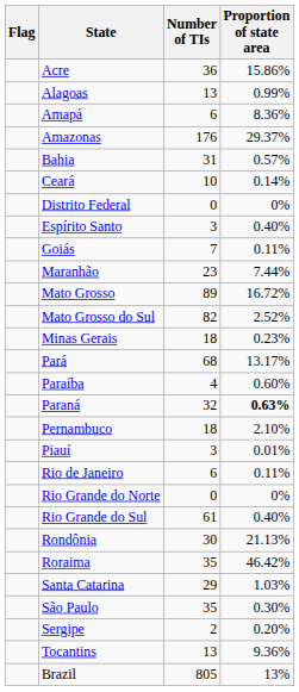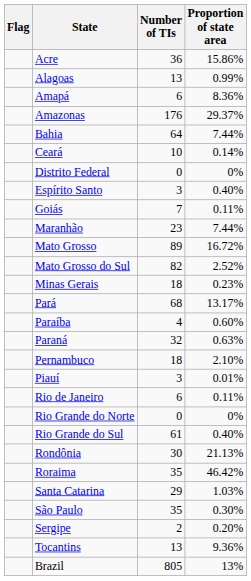Bahia | Number of TIs: 31 -> 64
Bahia | Proportion of state area: 0.57% -> 7.44%
Paraná | Proportion of state area: bold -> normal
